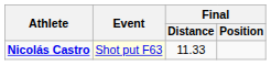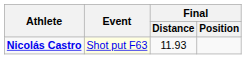Nicolás Castro | Final / Distance: 11.33 -> 11.93
